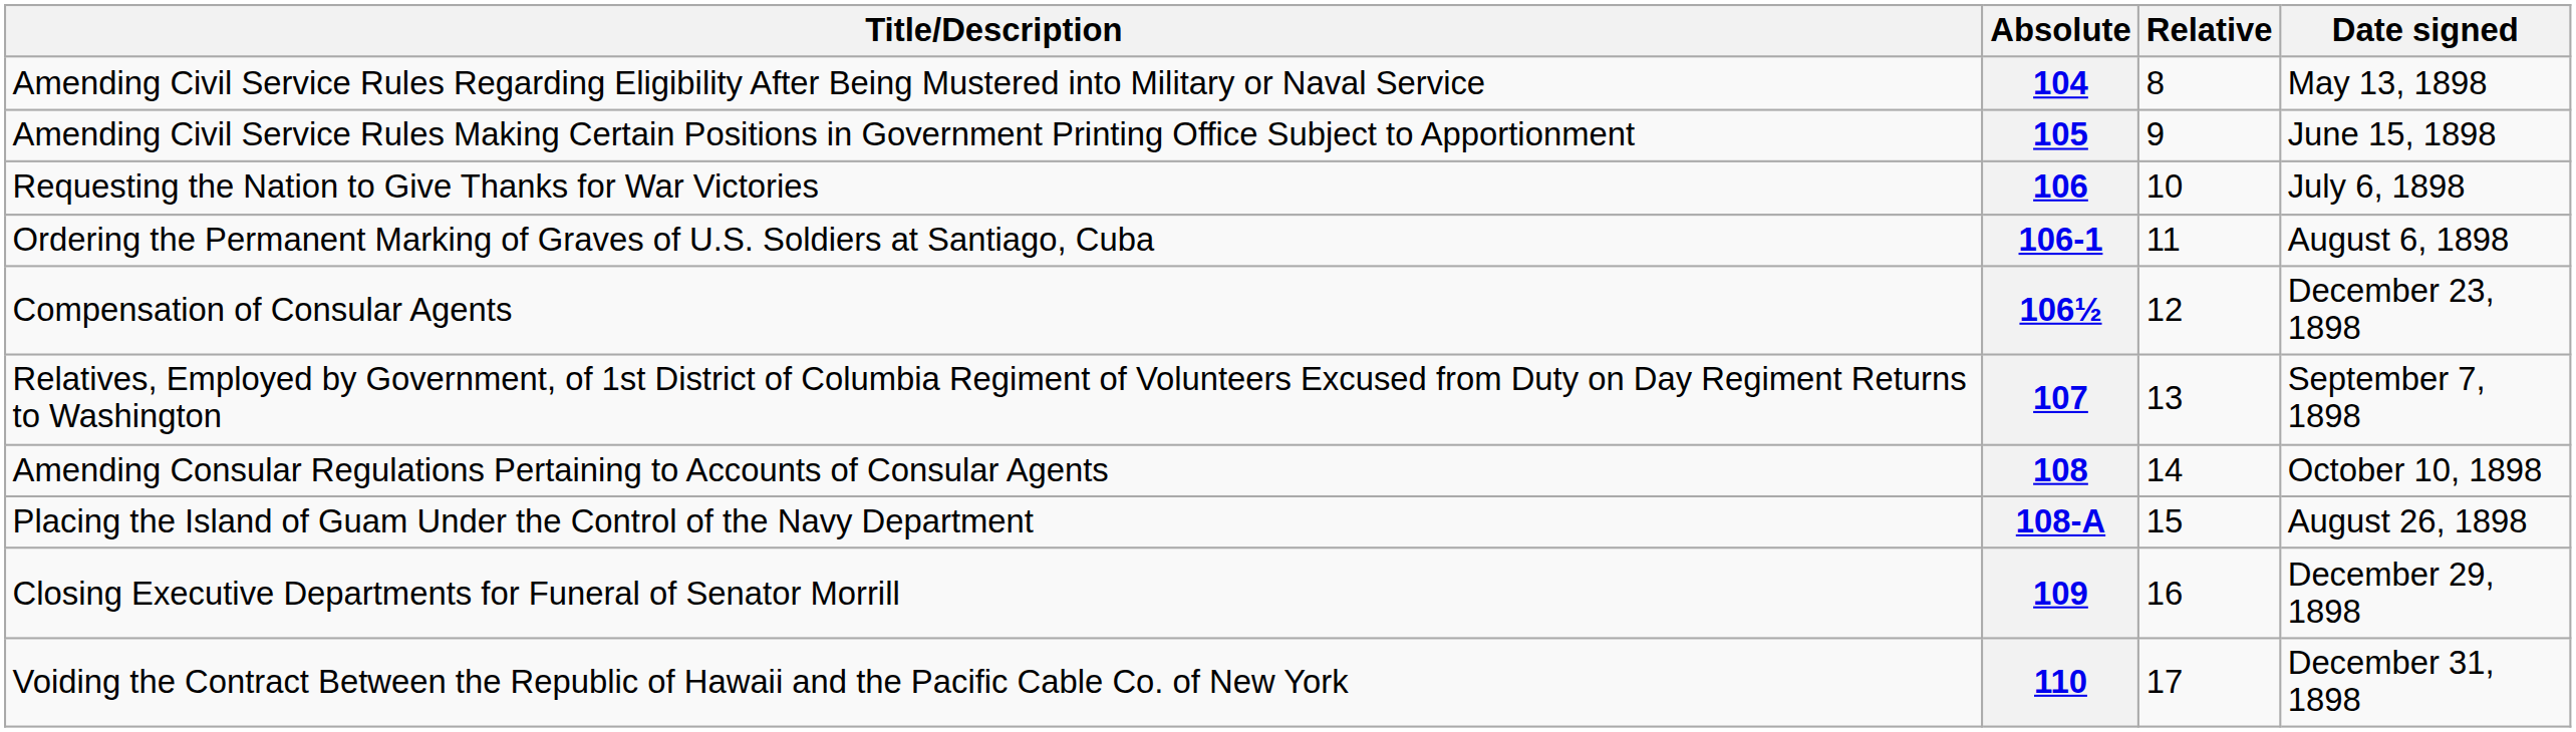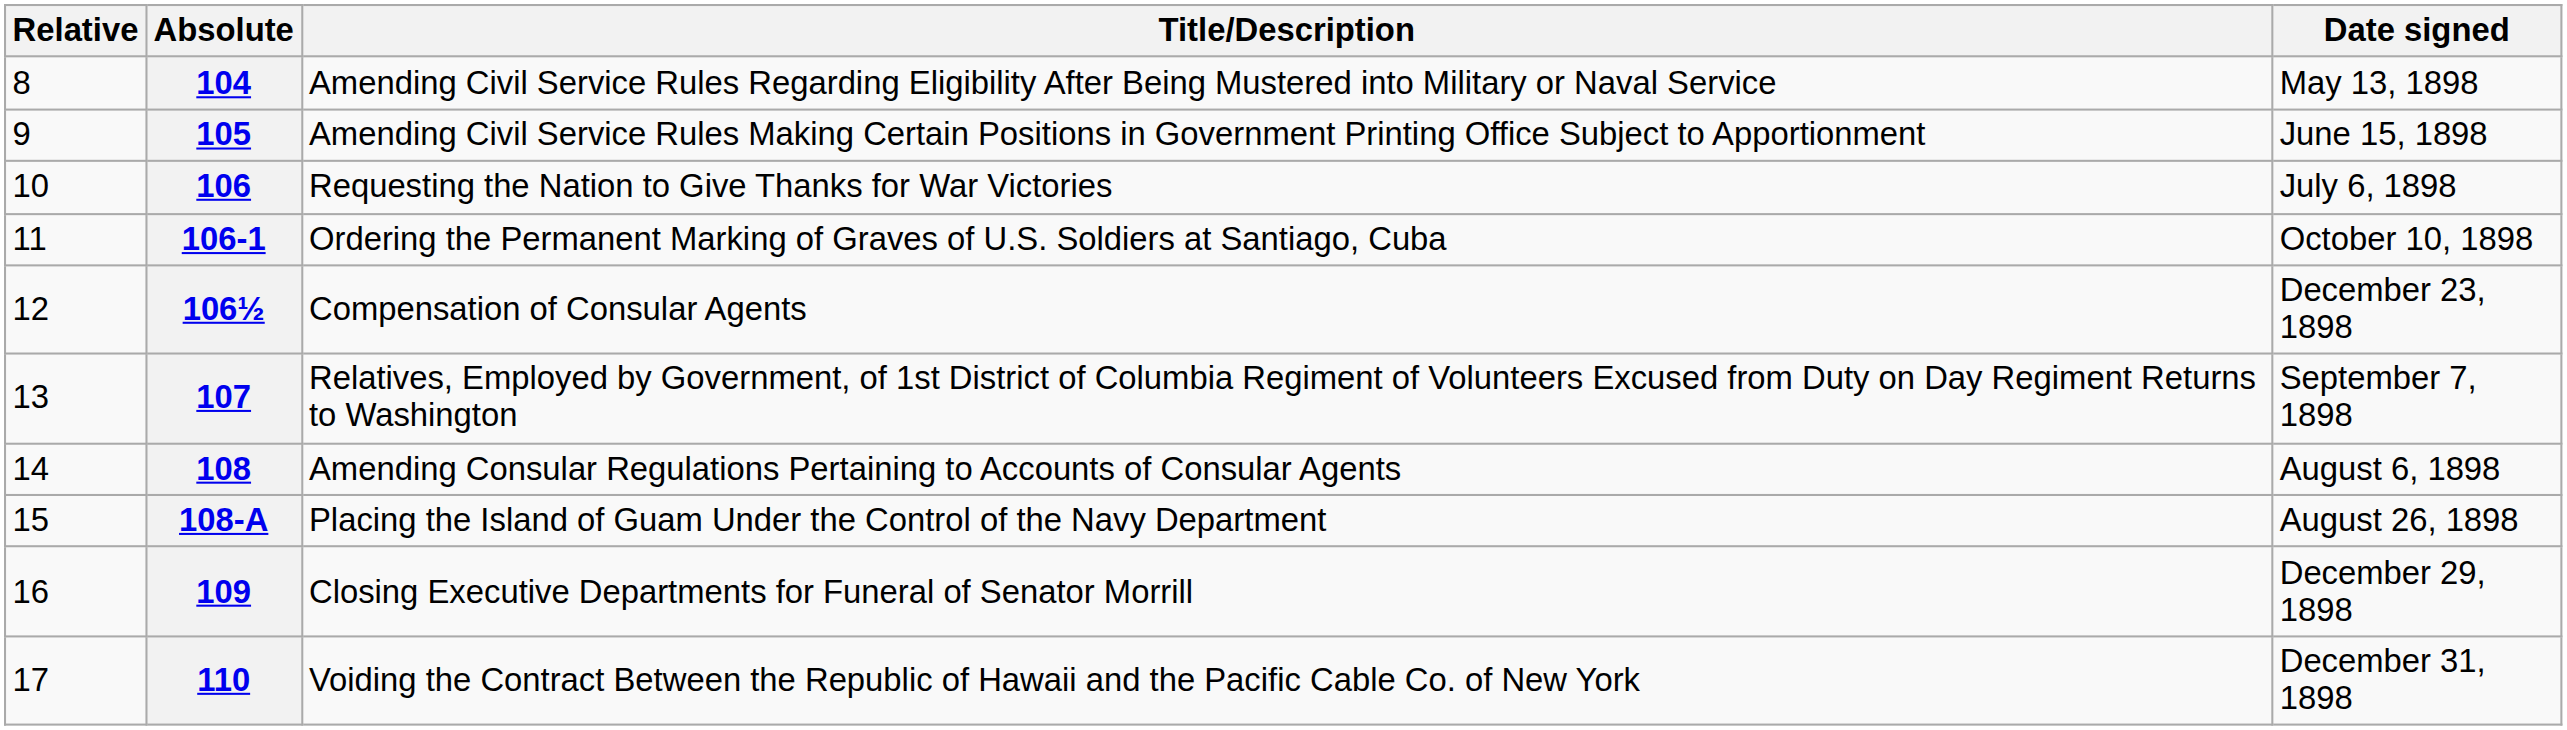columns swapped: Relative <-> Title/Description
106-1 | Date signed: August 6, 1898 -> October 10, 1898
108 | Date signed: October 10, 1898 -> August 6, 1898
